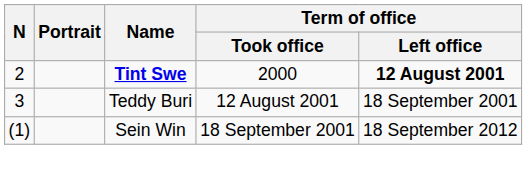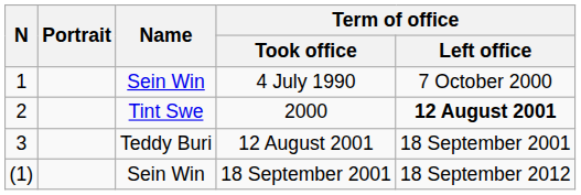+ row: 1 | Sein Win | 4 July 1990 | 7 October 2000
2000 | Name: bold -> normal
